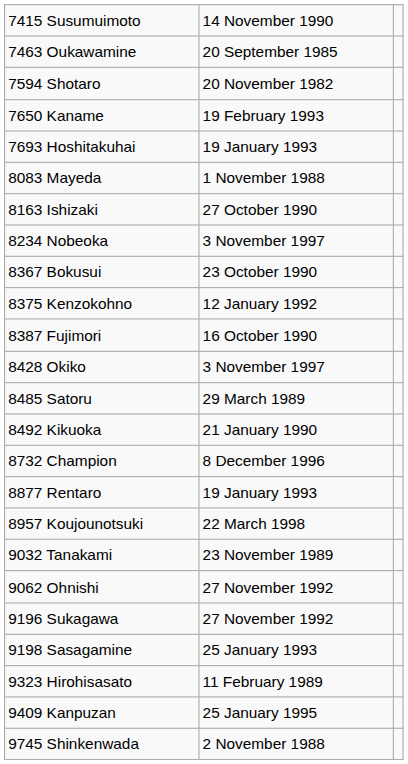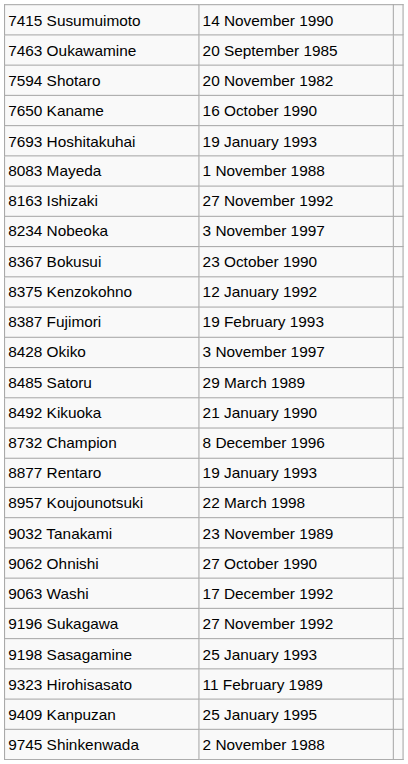7650 Kaname | column 2: 19 February 1993 -> 16 October 1990
8163 Ishizaki | column 2: 27 October 1990 -> 27 November 1992
8387 Fujimori | column 2: 16 October 1990 -> 19 February 1993
9062 Ohnishi | column 2: 27 November 1992 -> 27 October 1990
+ row: 9063 Washi | 17 December 1992
